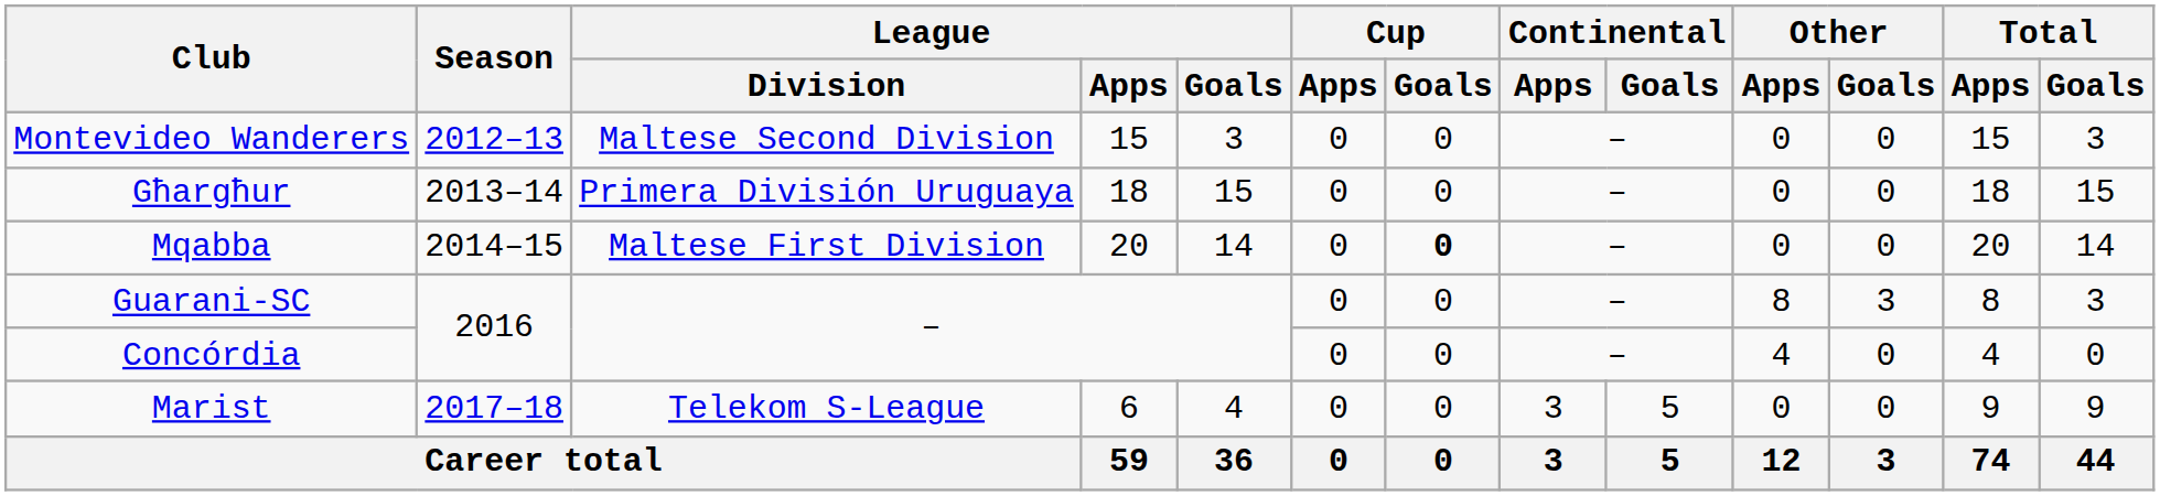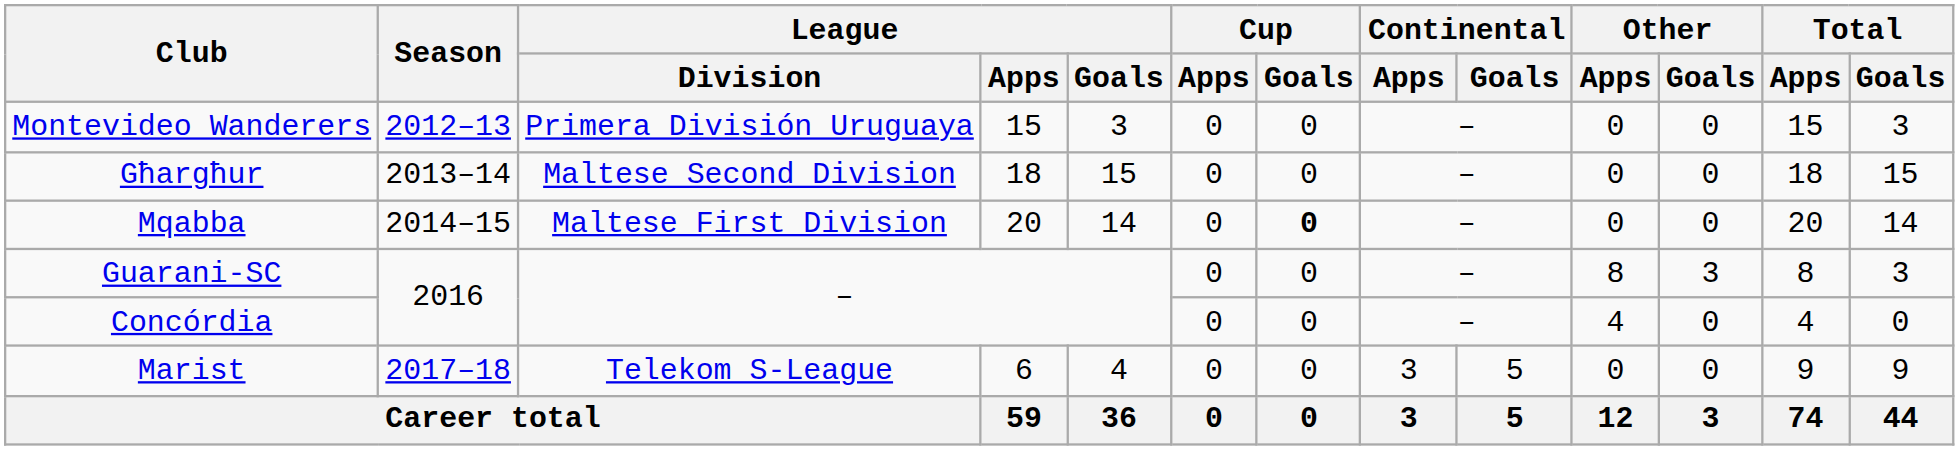Montevideo Wanderers | League / Division: Maltese Second Division -> Primera División Uruguaya
Għargħur | League / Division: Primera División Uruguaya -> Maltese Second Division
